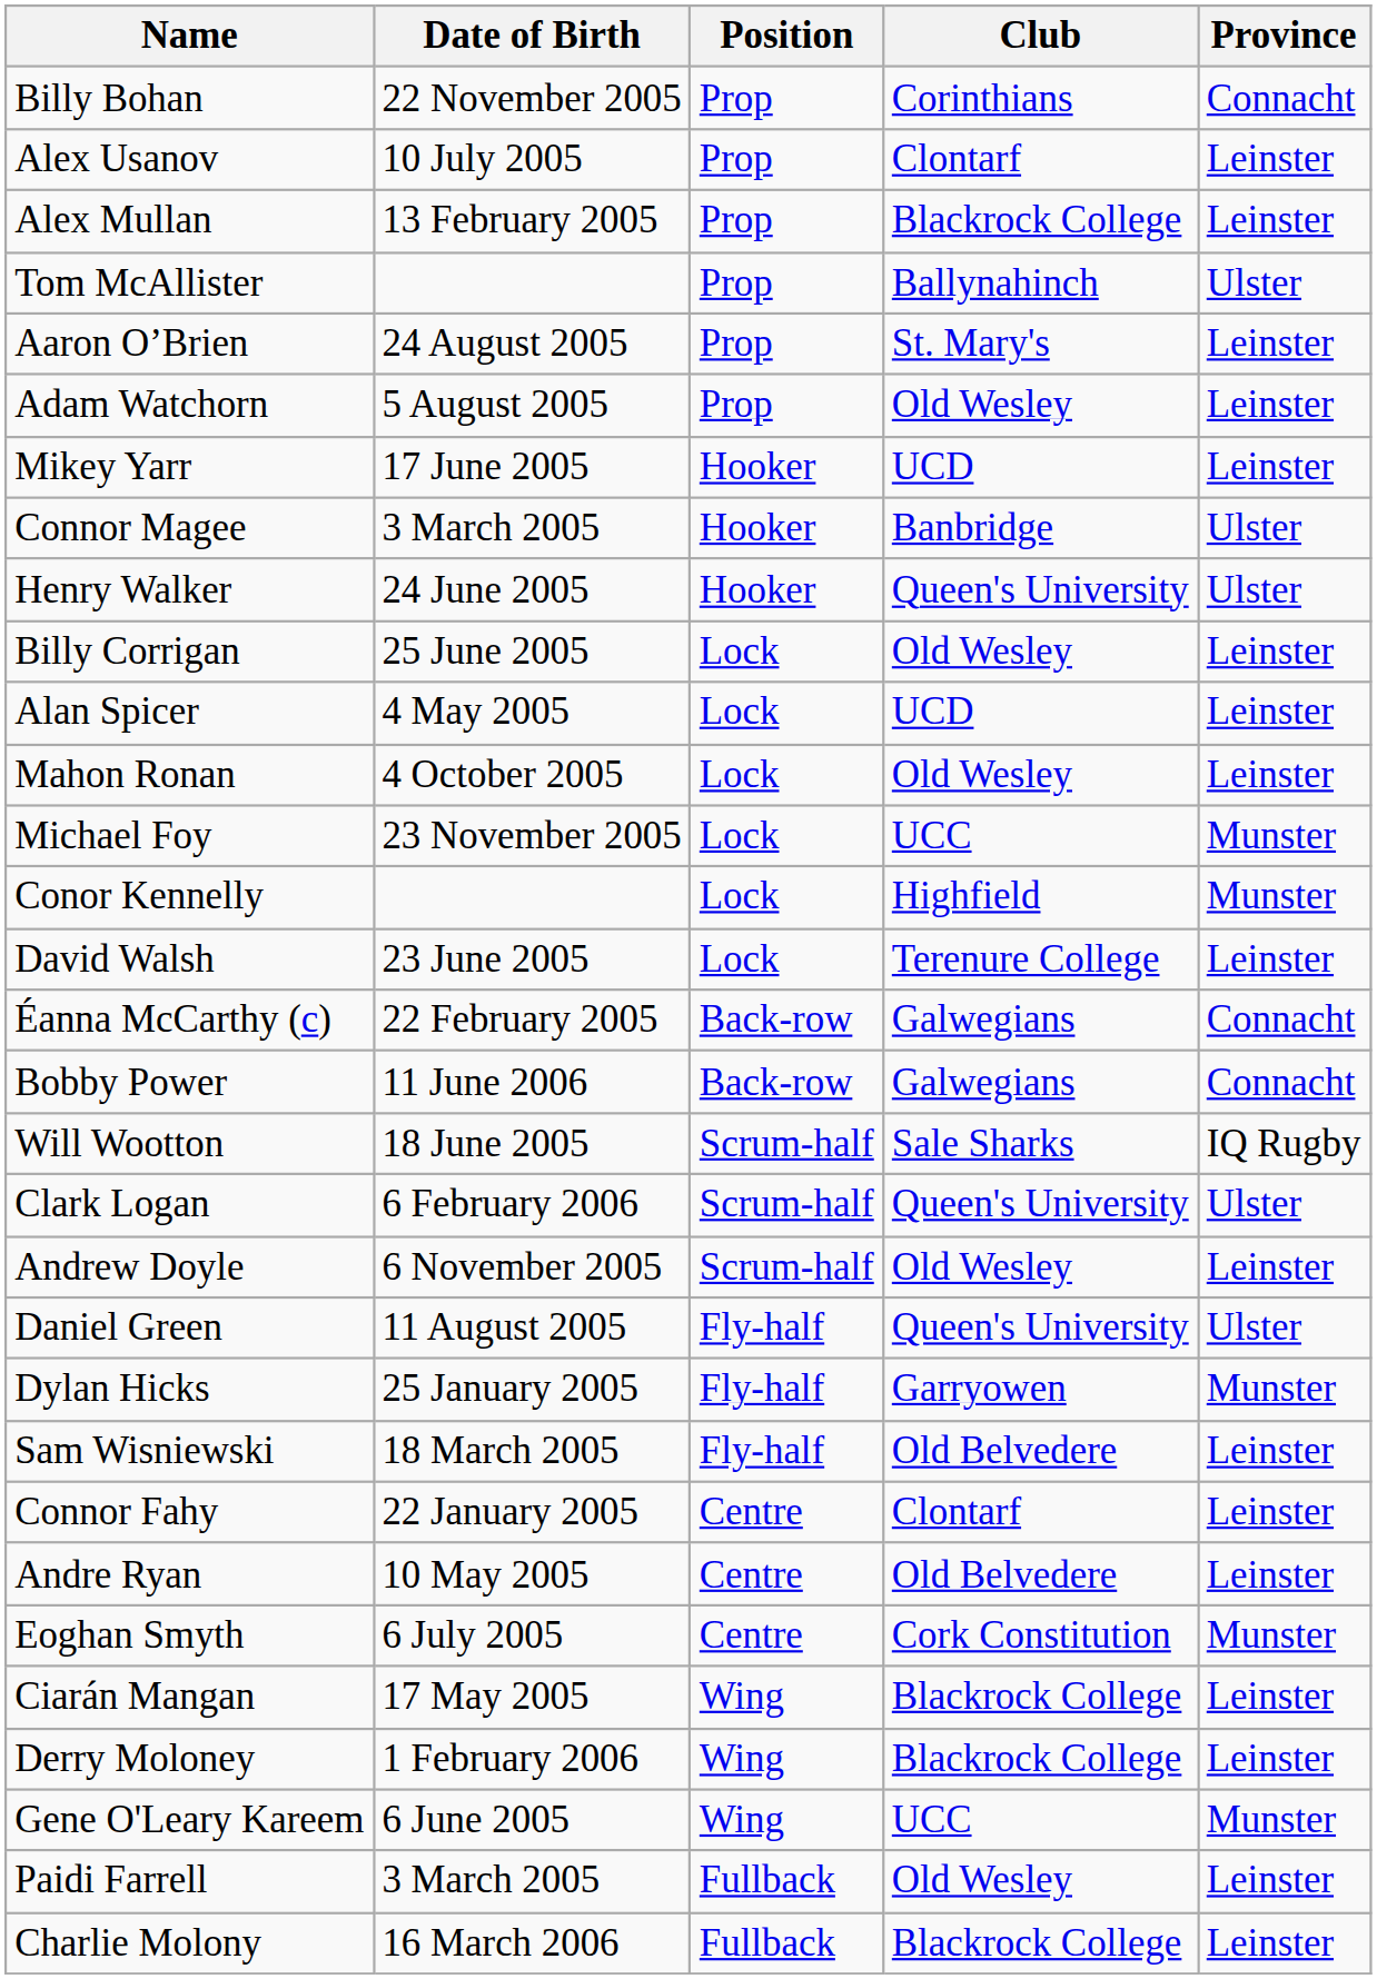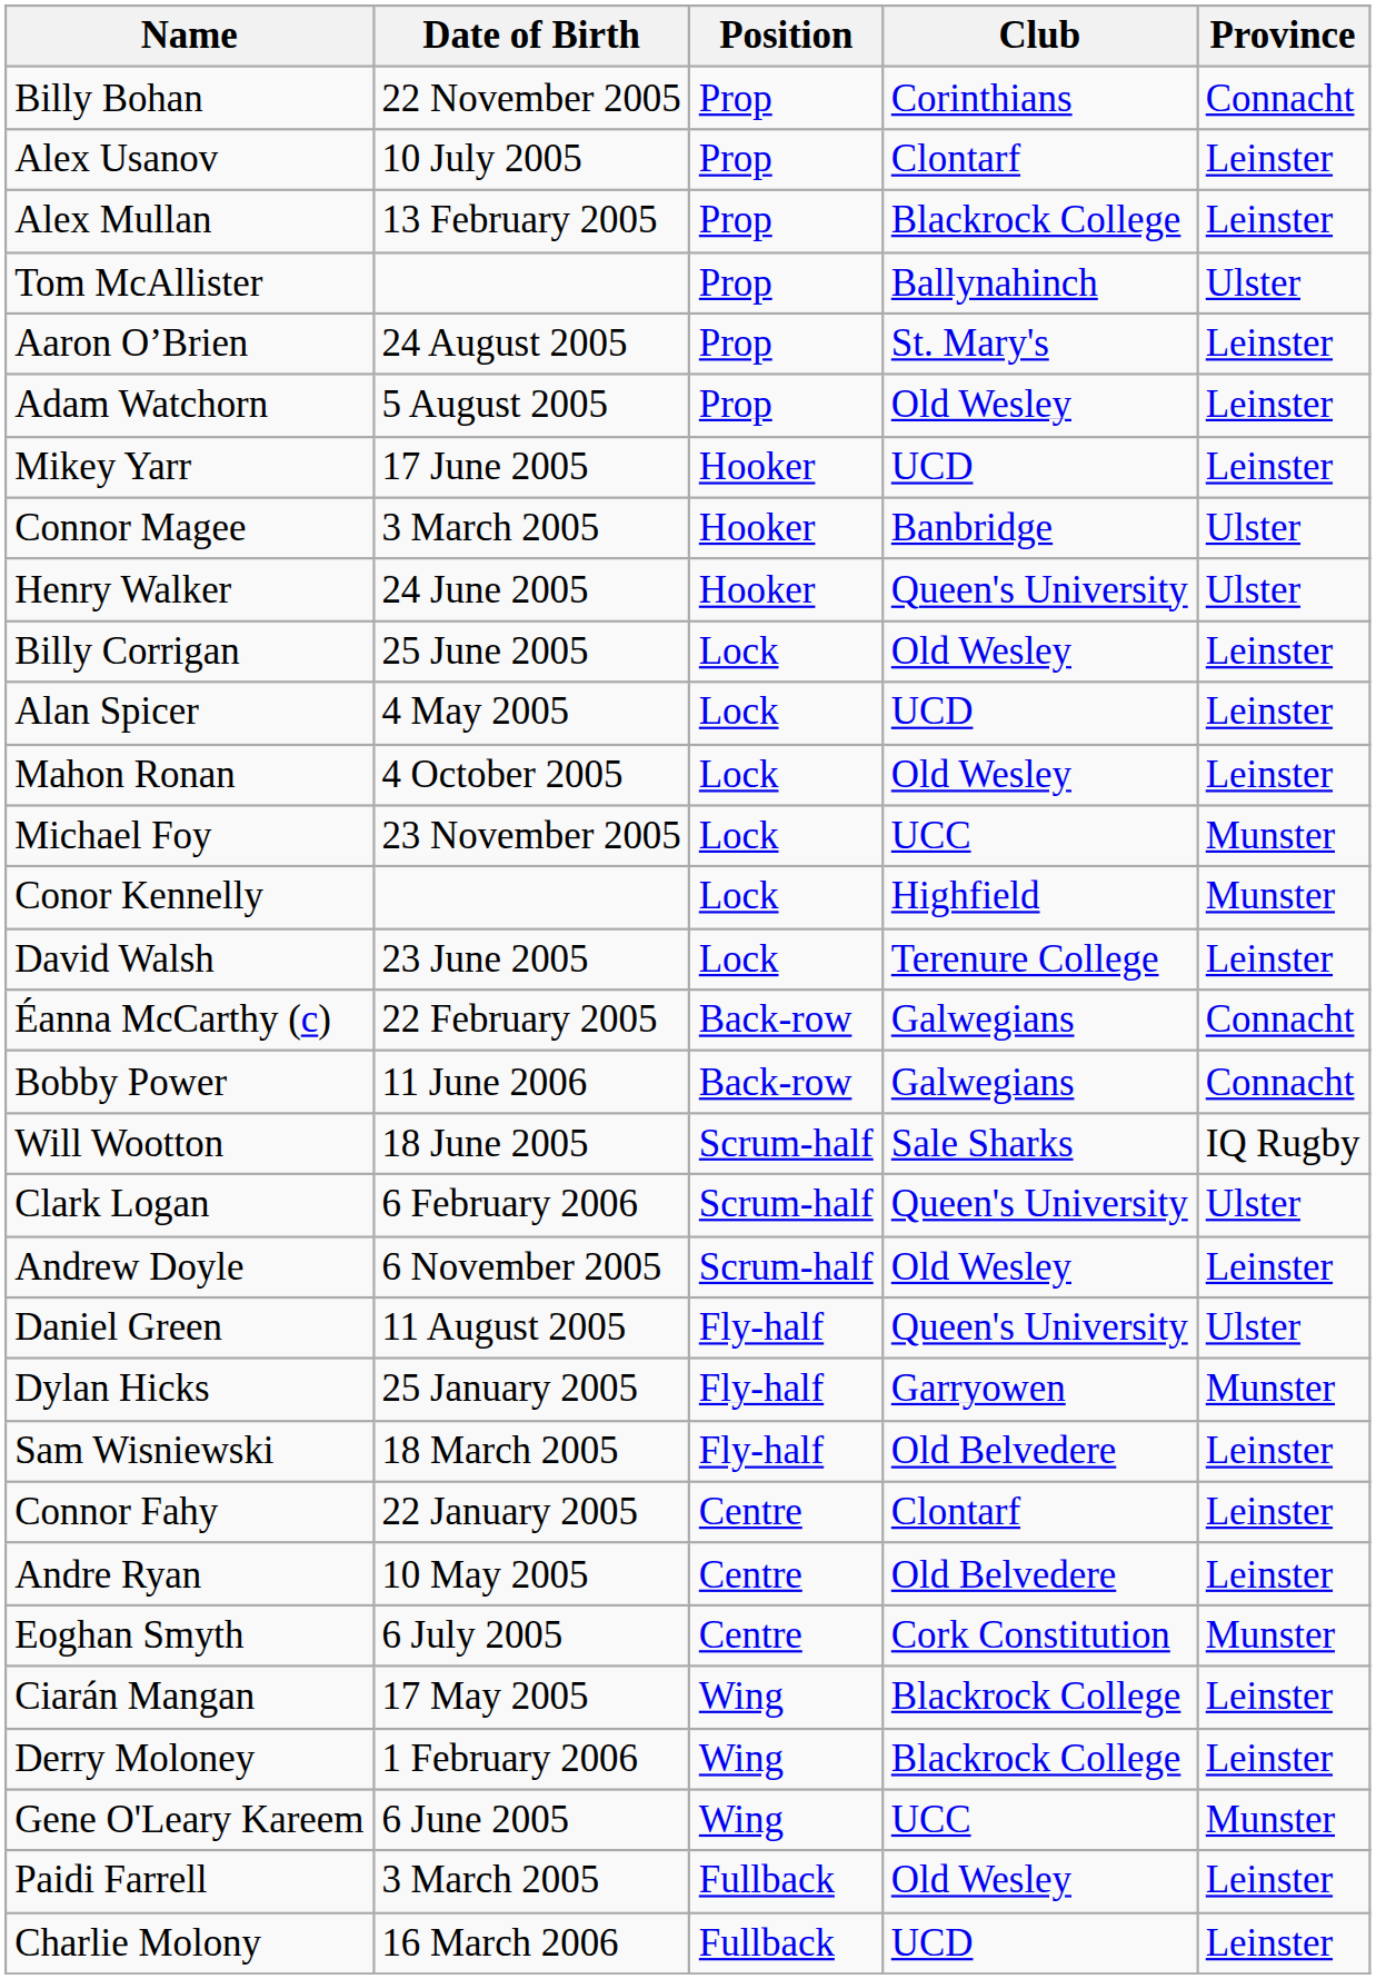Charlie Molony | Club: Blackrock College -> UCD
